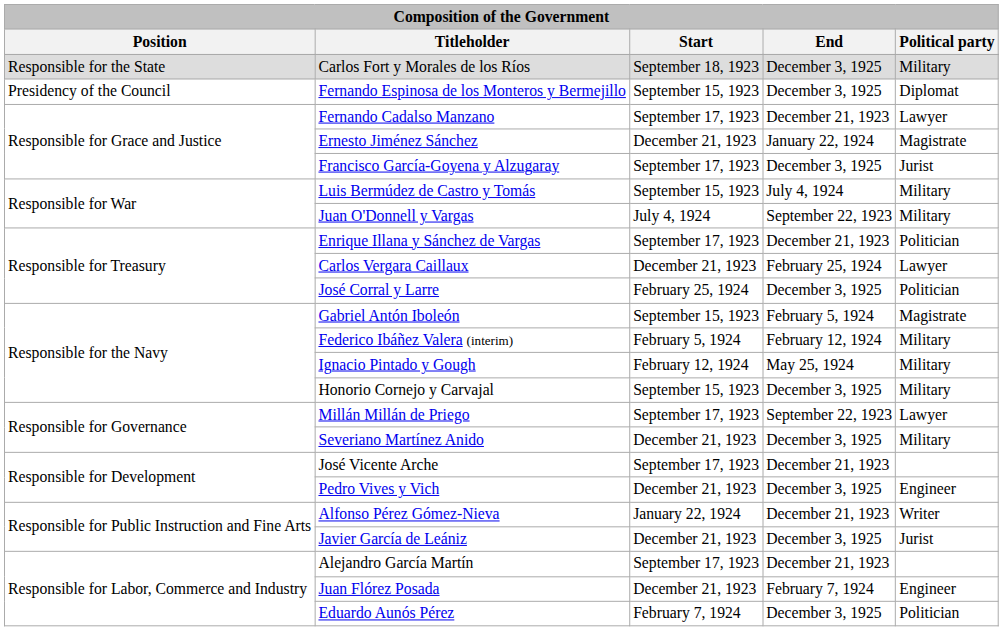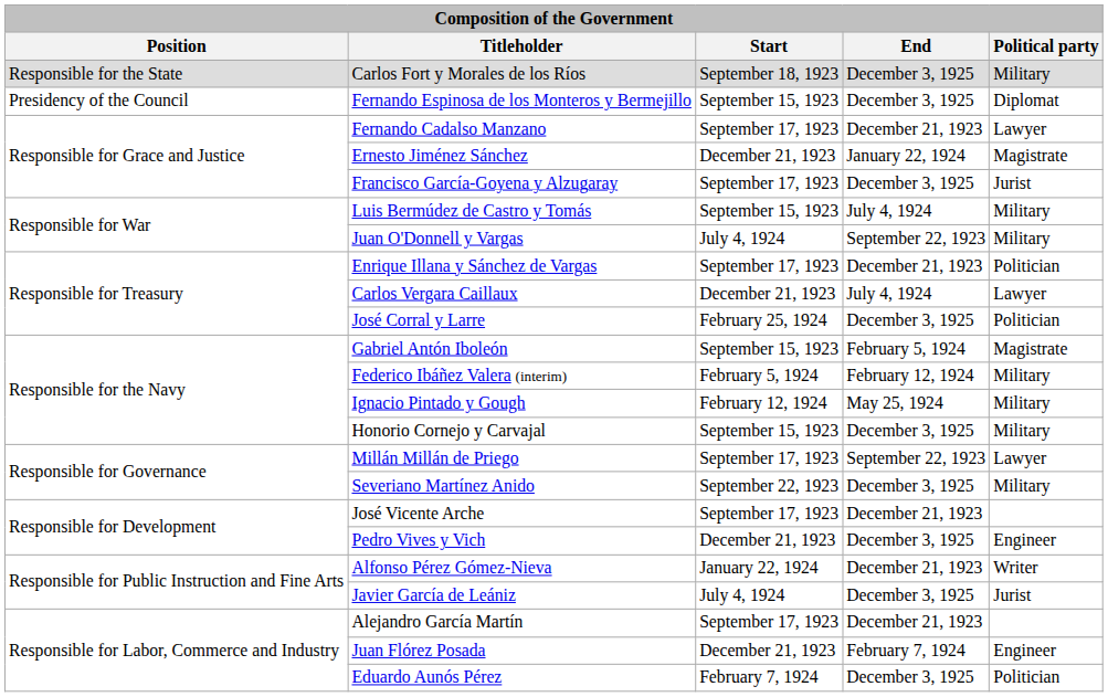Carlos Vergara Caillaux | End: February 25, 1924 -> July 4, 1924
Severiano Martínez Anido | Start: December 21, 1923 -> September 22, 1923
Javier García de Leániz | Start: December 21, 1923 -> July 4, 1924
